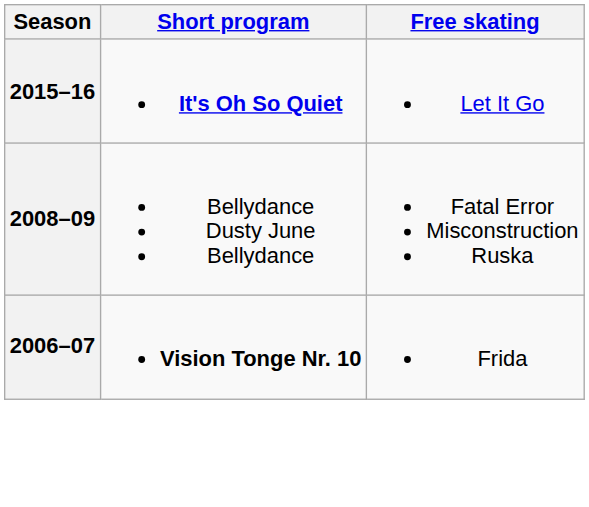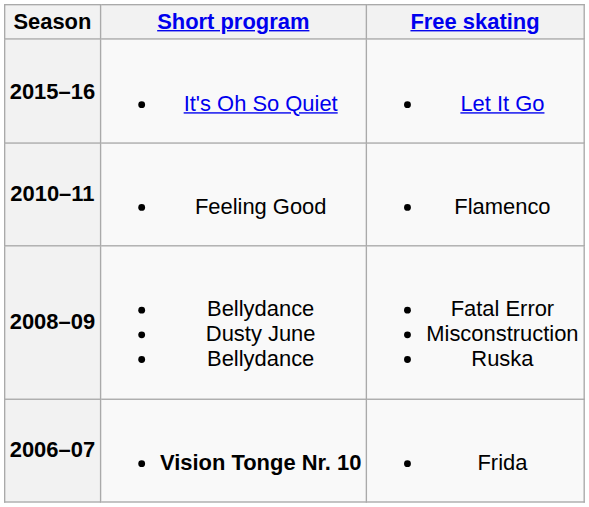2015–16 | Short program: bold -> normal
+ row: 2010–11 | Feeling Good | Flamenco
